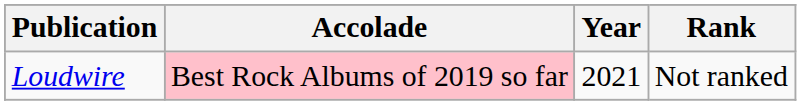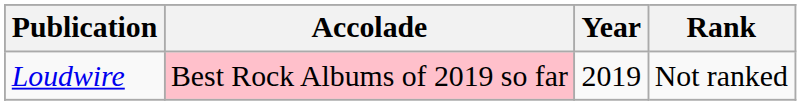Loudwire | Year: 2021 -> 2019
